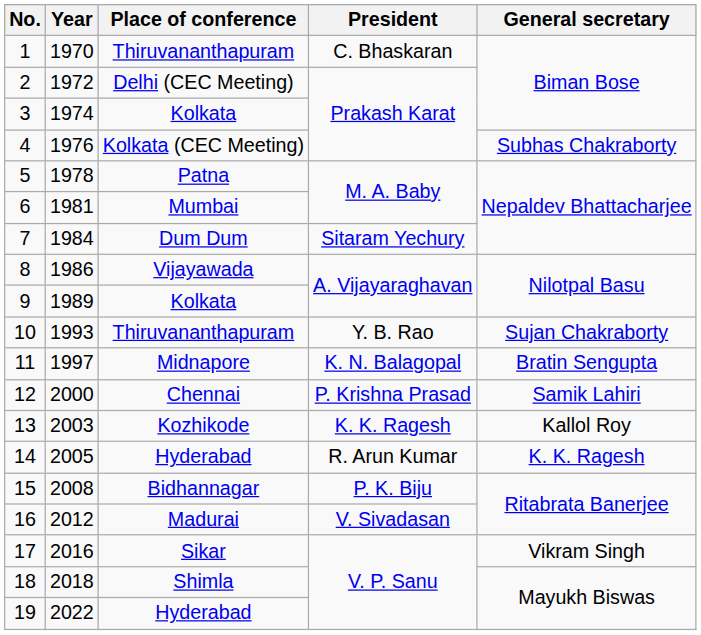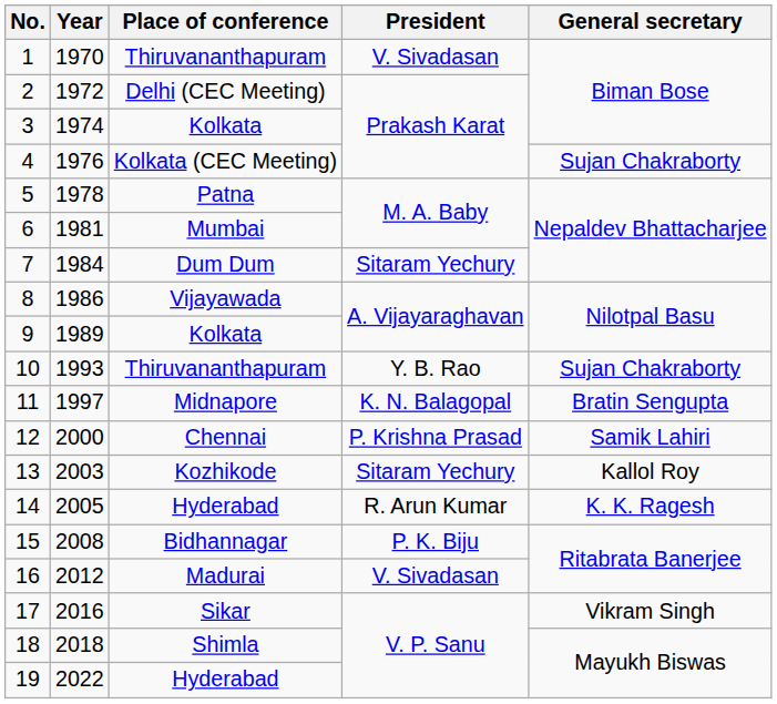1 | President: C. Bhaskaran -> V. Sivadasan
4 | General secretary: Subhas Chakraborty -> Sujan Chakraborty
13 | President: K. K. Ragesh -> Sitaram Yechury
